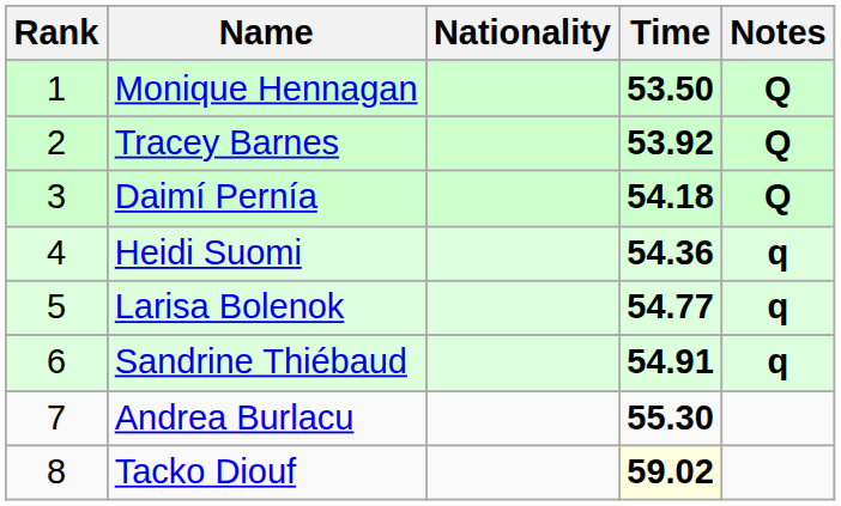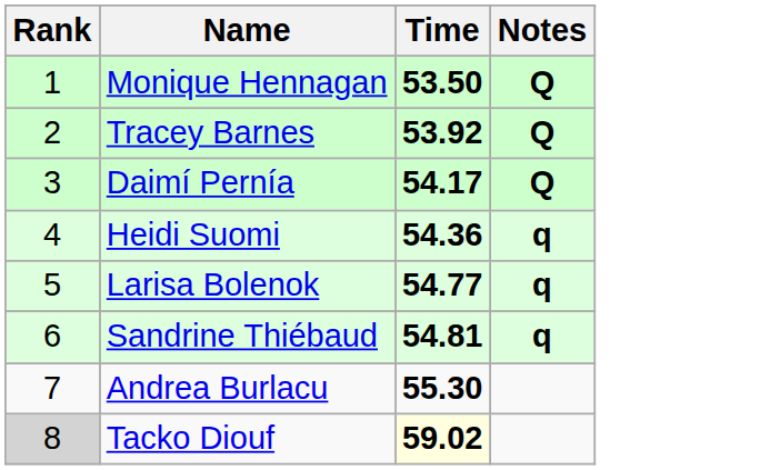- column: Nationality
Daimí Pernía | Time: 54.18 -> 54.17
Sandrine Thiébaud | Time: 54.91 -> 54.81
Tacko Diouf | Rank: no background -> lightgrey background
